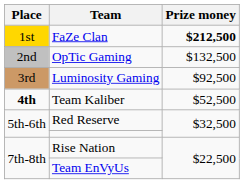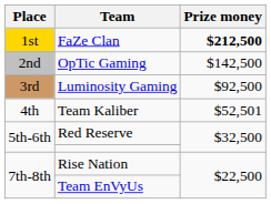OpTic Gaming | Prize money: $132,500 -> $142,500
Team Kaliber | Place: bold -> normal
Team Kaliber | Prize money: $52,500 -> $52,501
